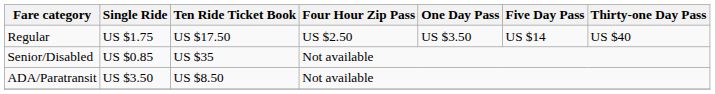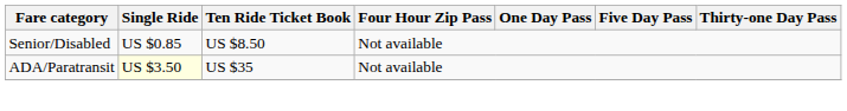- row: Regular | US $1.75 | US $17.50 | US $2.50 | US $3.50 | US $14 | US $40
Senior/Disabled | Ten Ride Ticket Book: US $35 -> US $8.50
ADA/Paratransit | Single Ride: no background -> lightyellow background
ADA/Paratransit | Ten Ride Ticket Book: US $8.50 -> US $35
